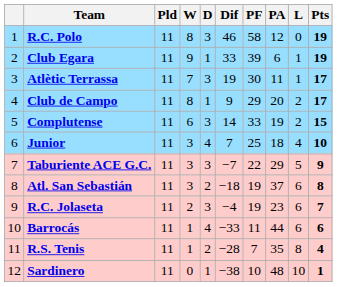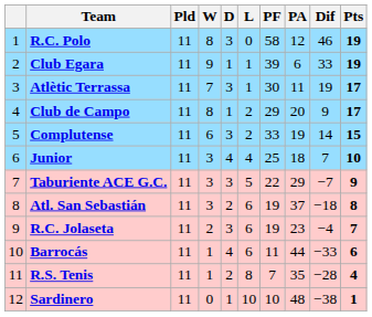columns swapped: L <-> Dif
